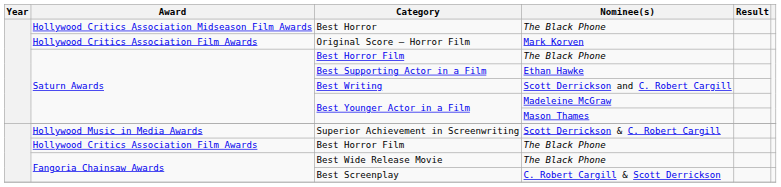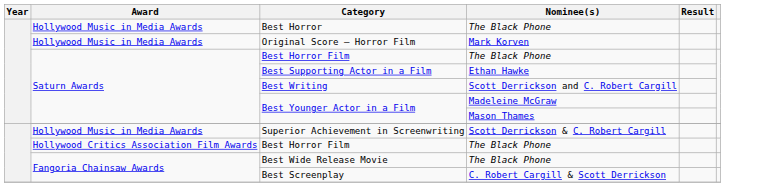Best Horror | Award: Hollywood Critics Association Midseason Film Awards -> Hollywood Music in Media Awards
Original Score — Horror Film | Award: Hollywood Critics Association Film Awards -> Hollywood Music in Media Awards
